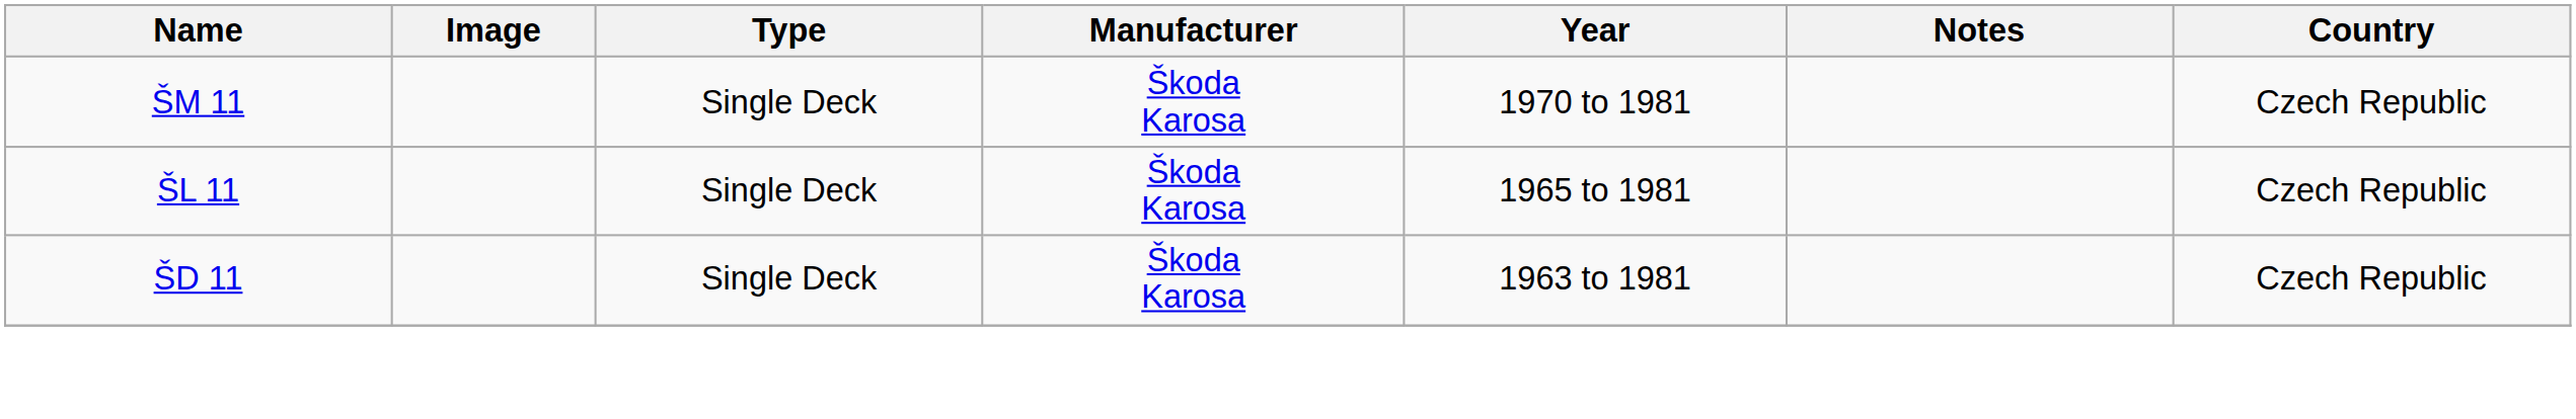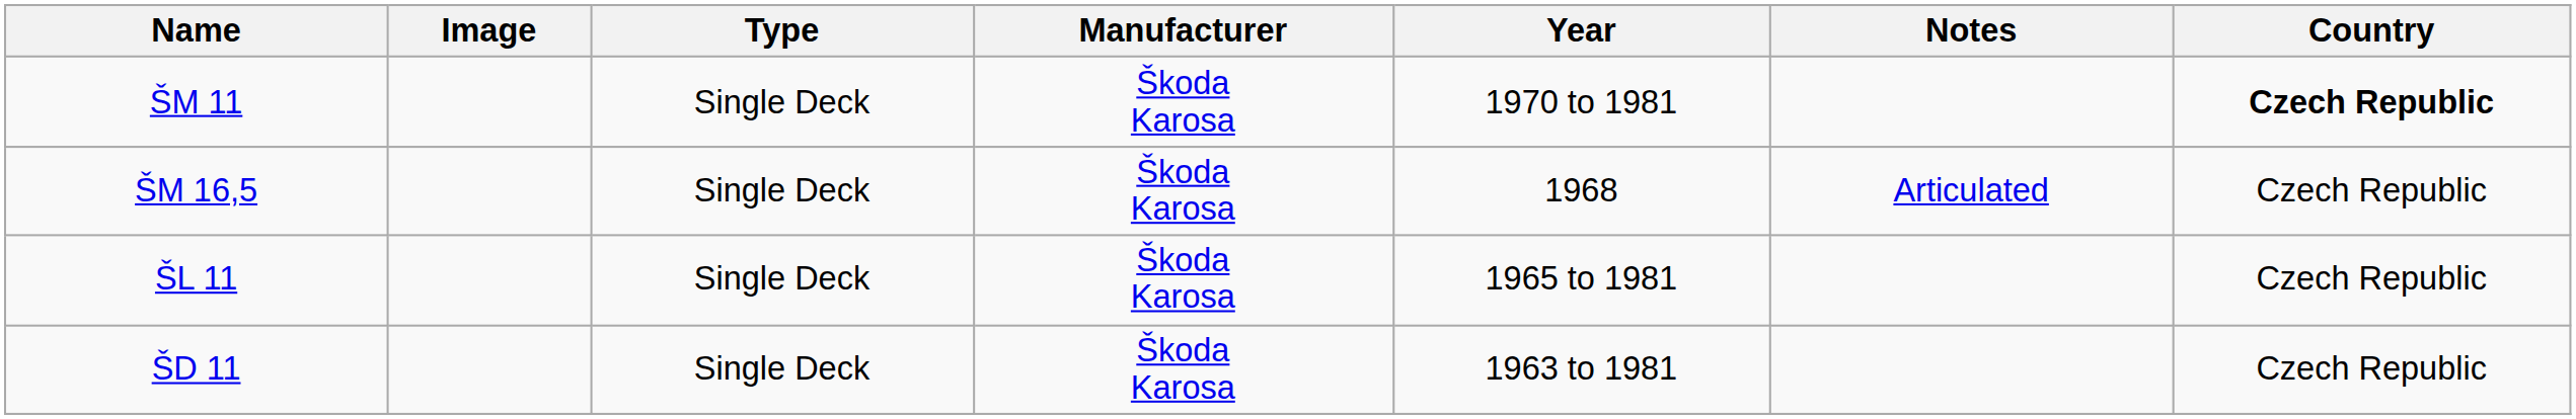ŠM 11 | Country: normal -> bold
+ row: ŠM 16,5 | Single Deck | Škoda Karosa | 1968 | Articulated | Czech Republic
